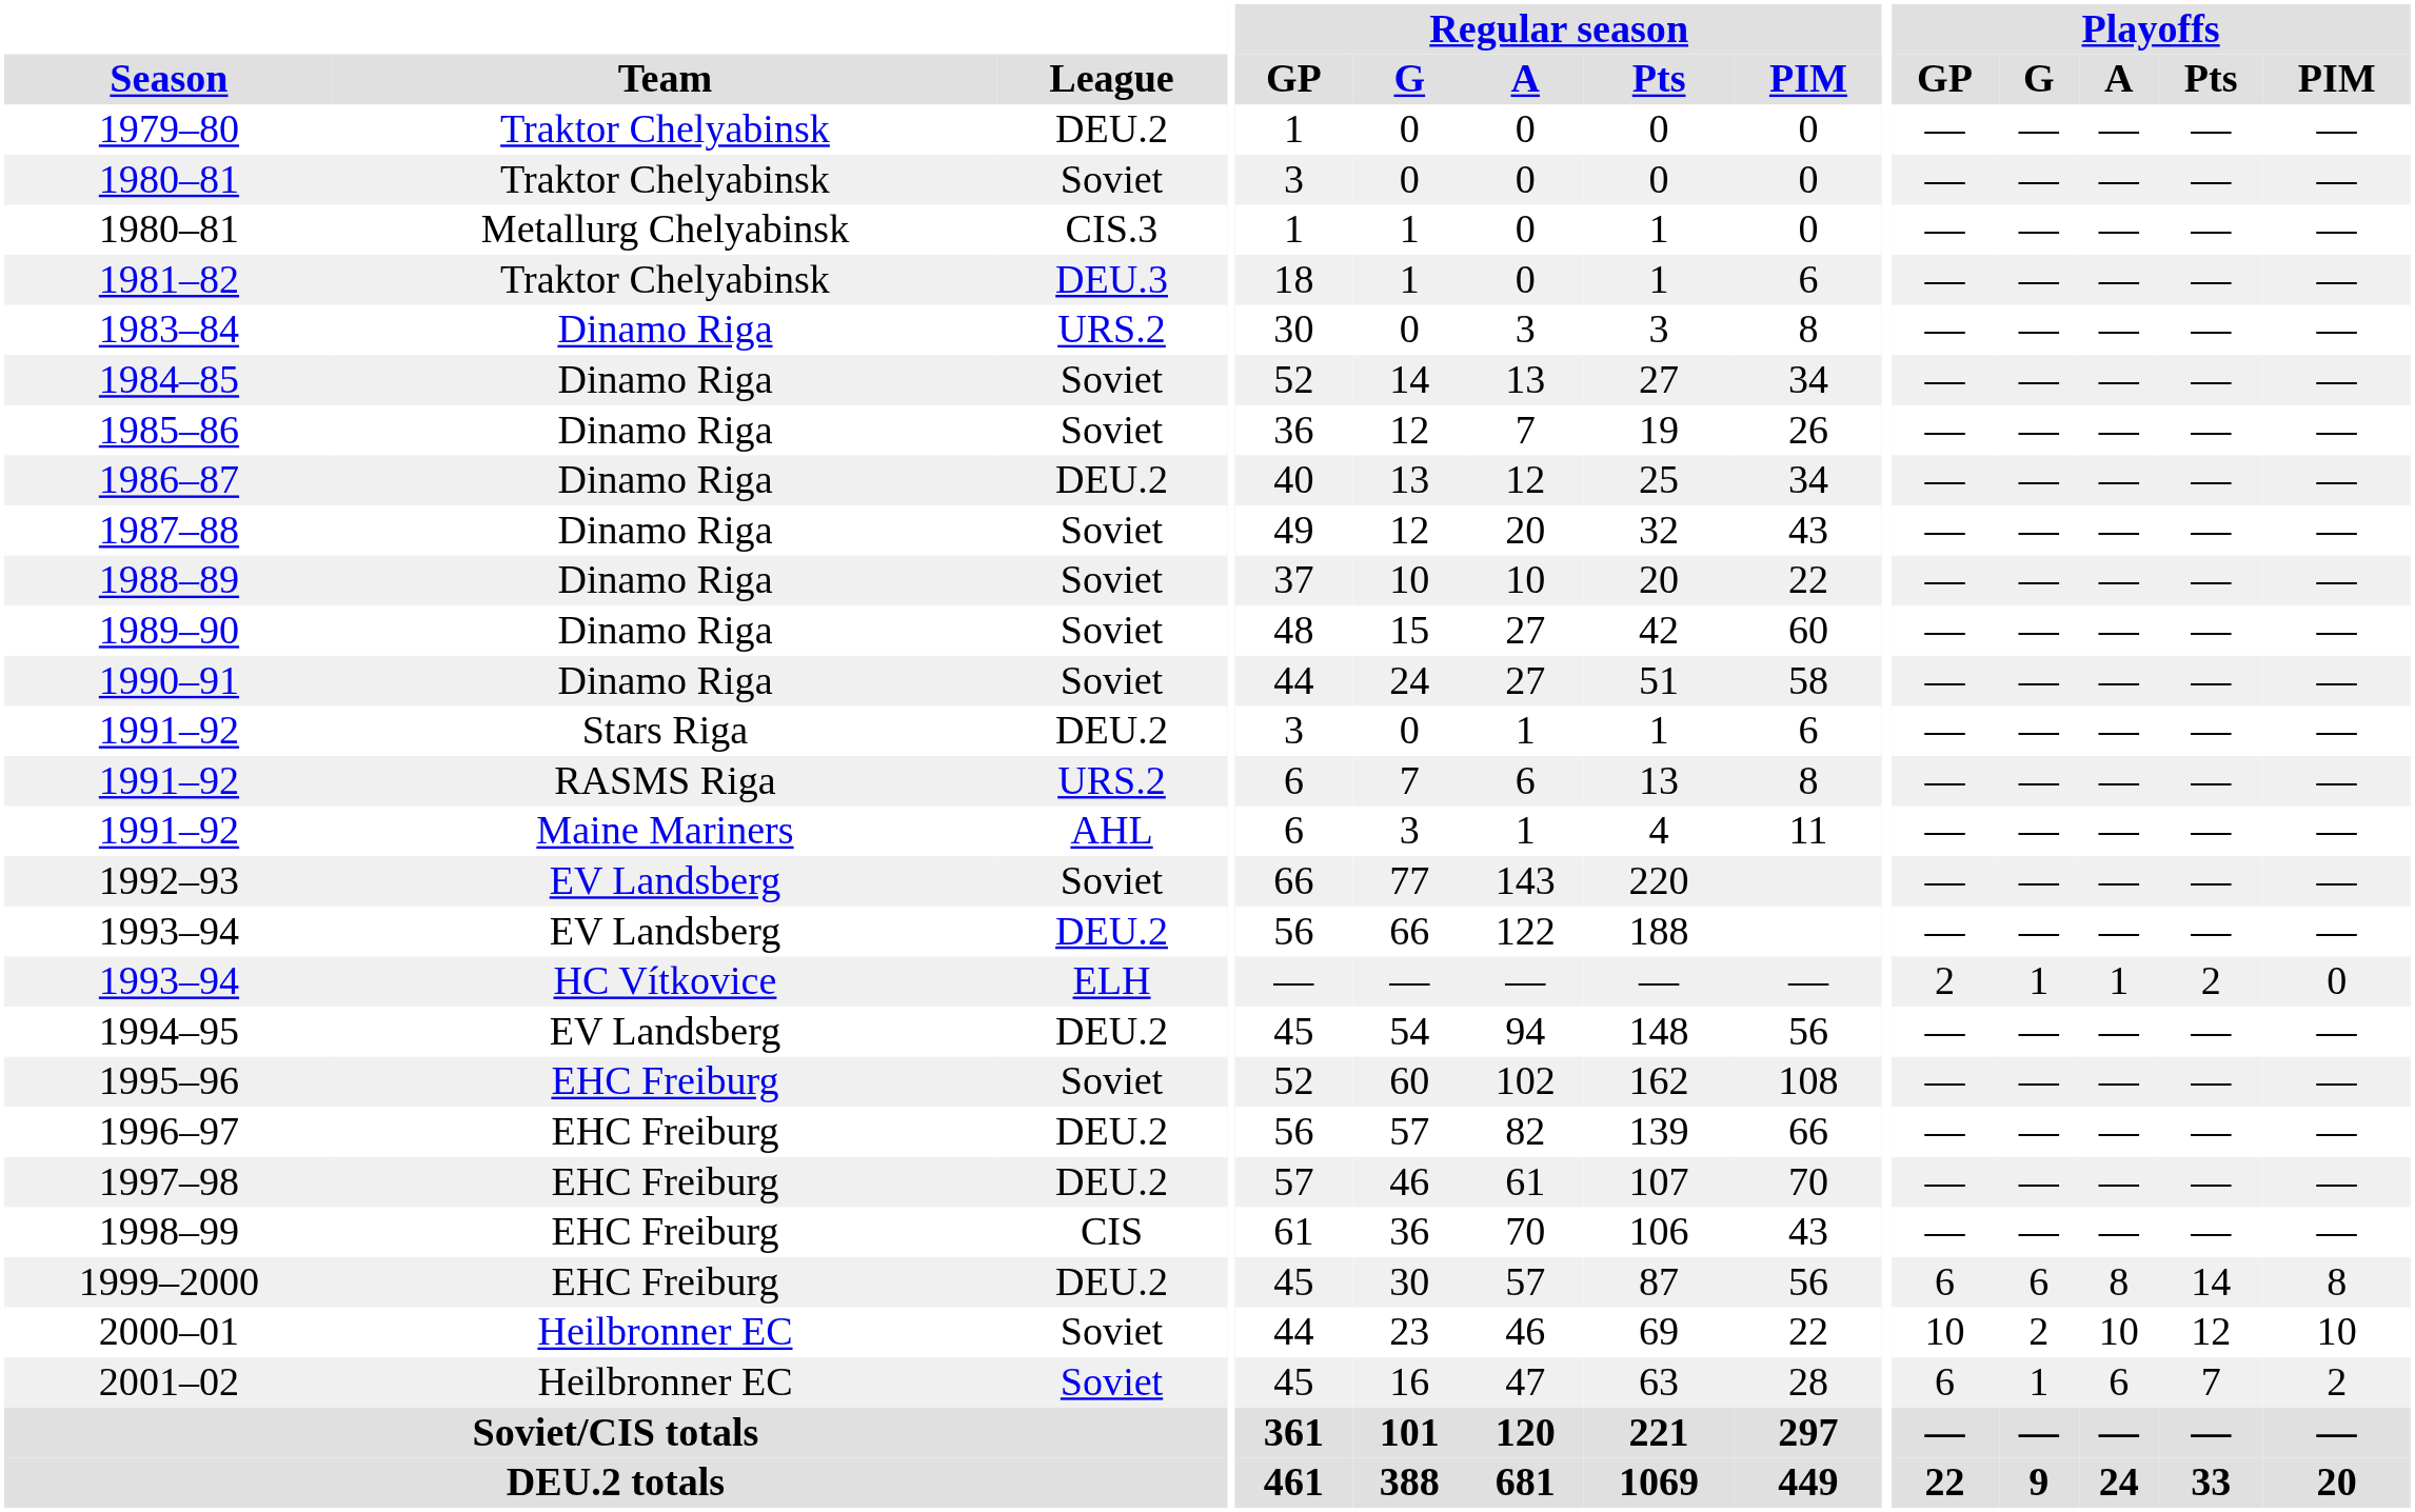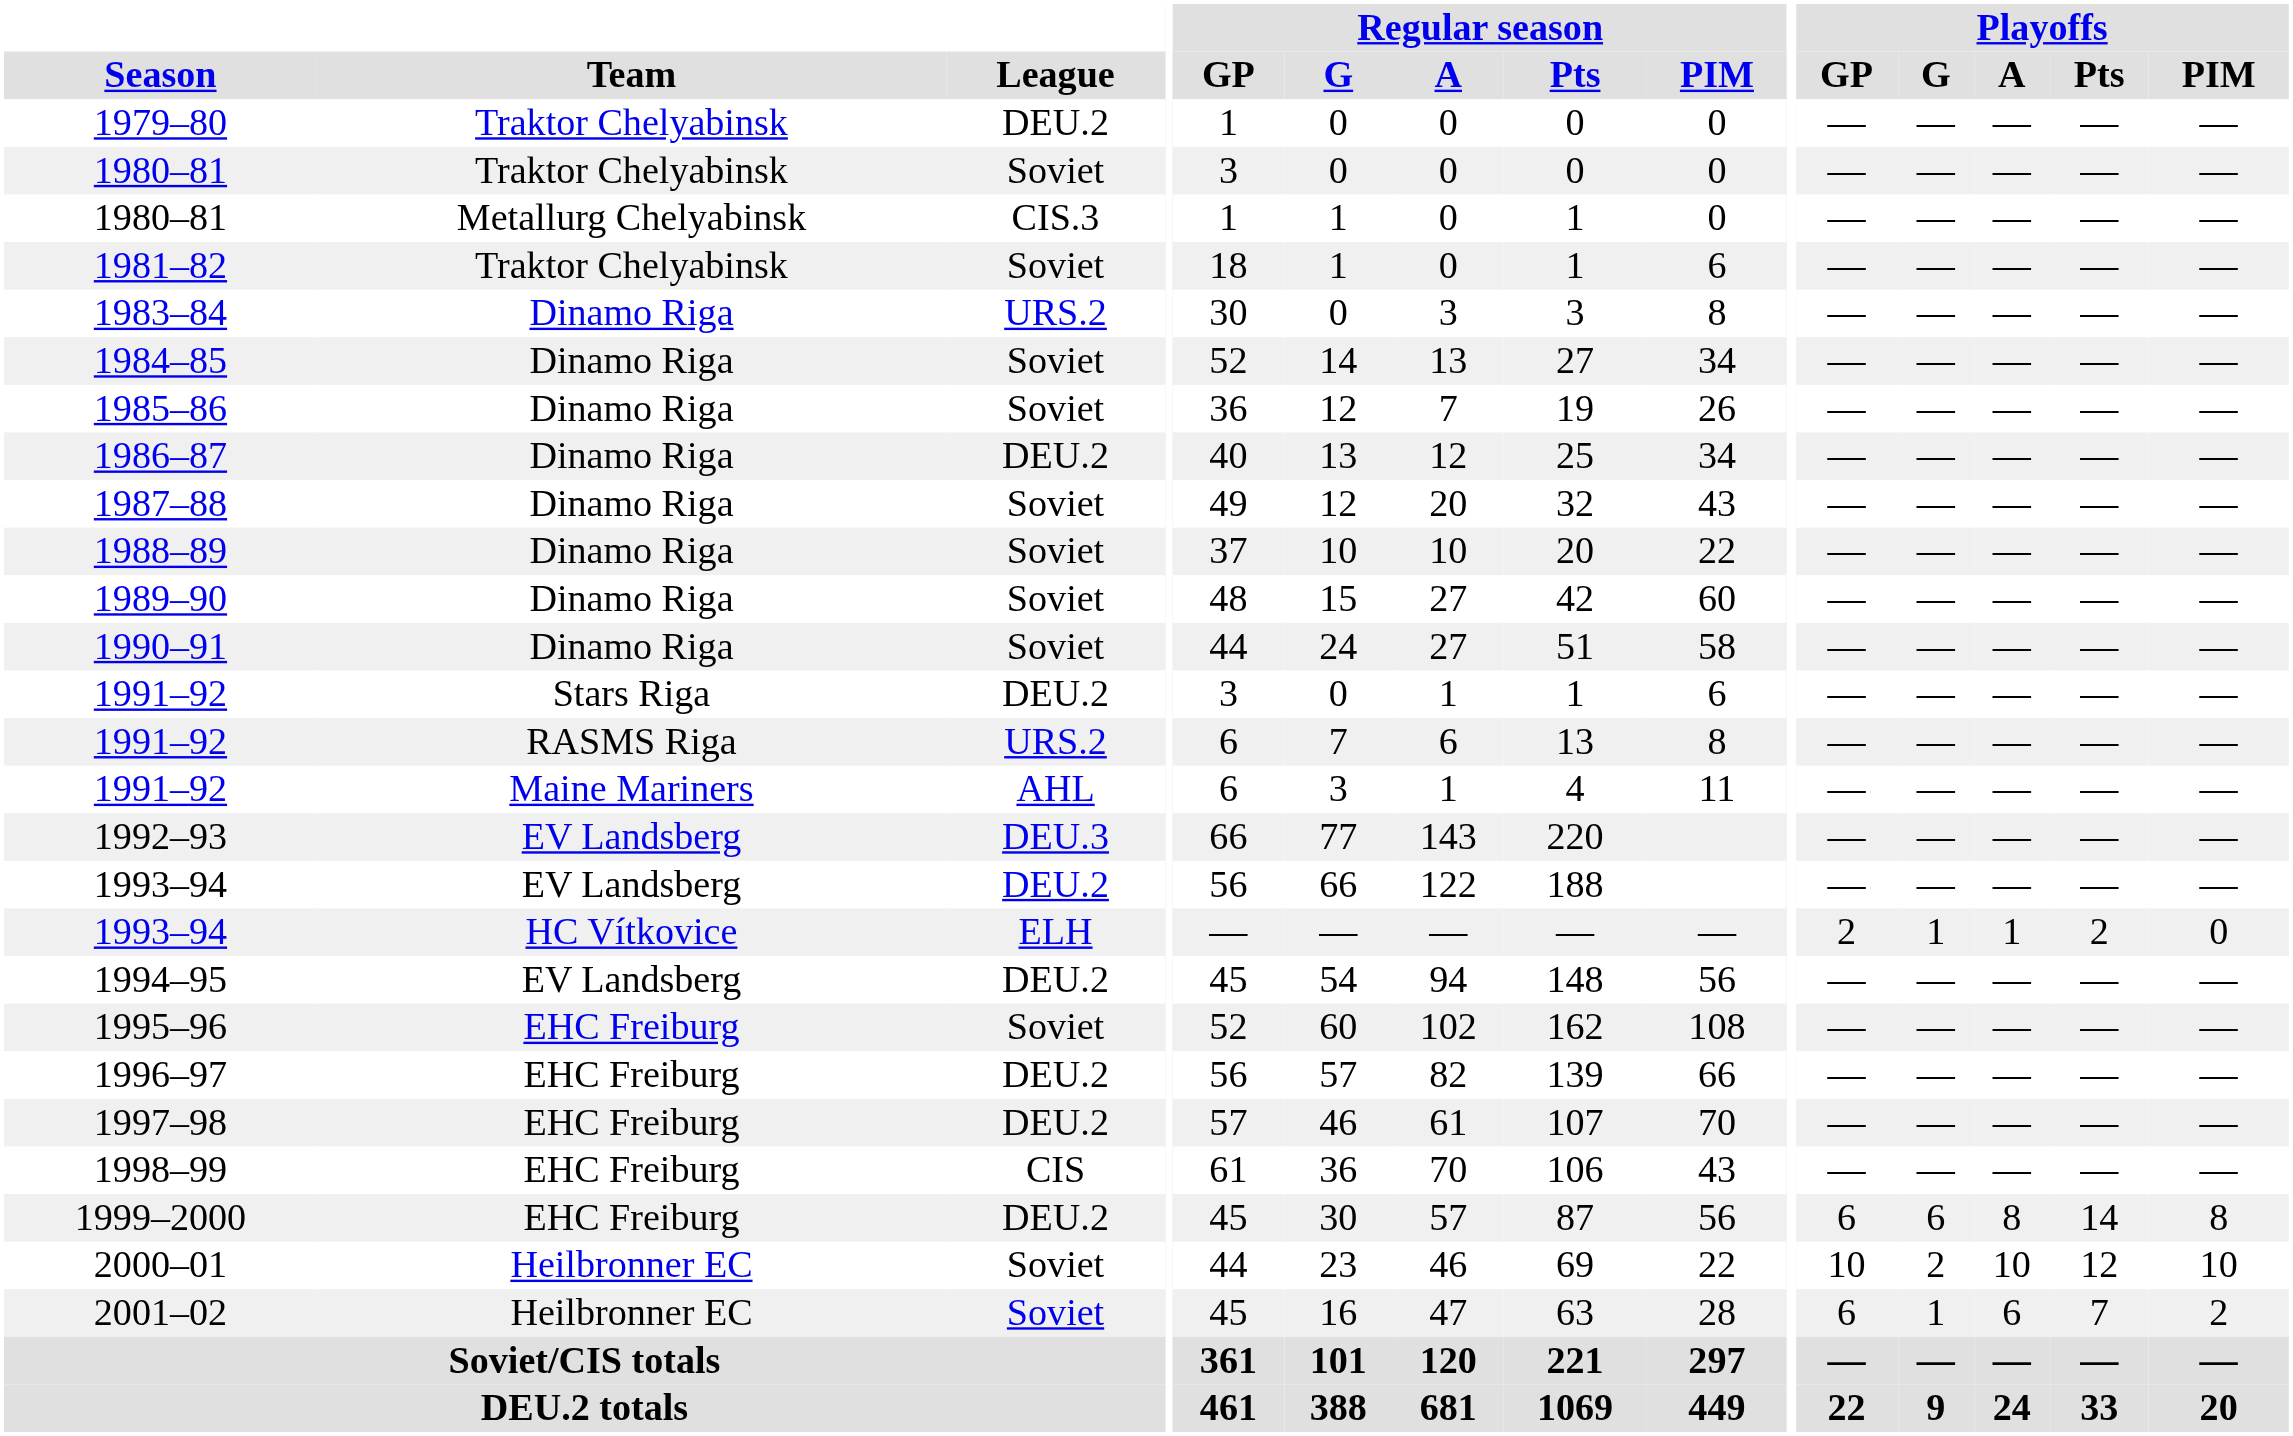1981–82 | League: DEU.3 -> Soviet
1992–93 | League: Soviet -> DEU.3
